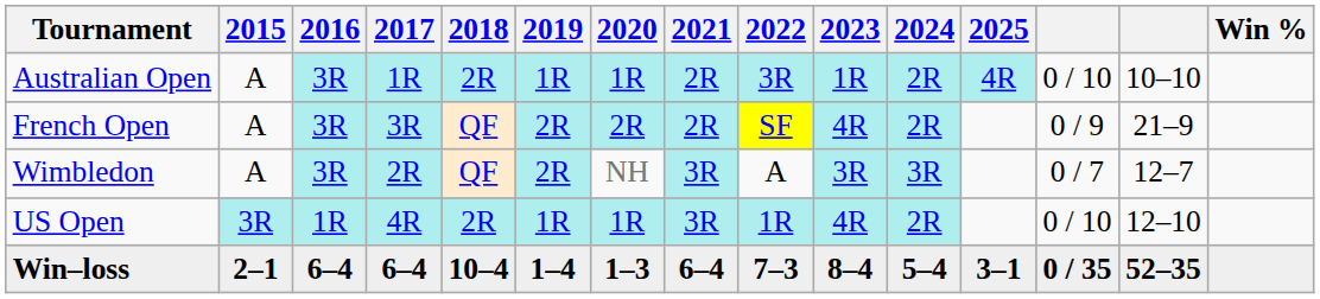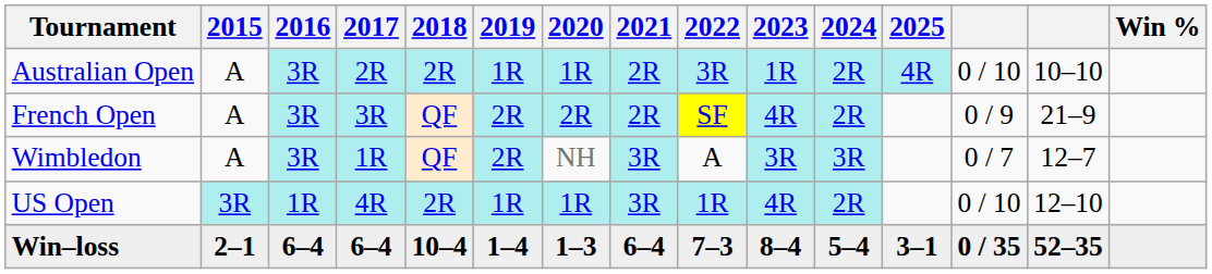Australian Open | 2017: 1R -> 2R
Wimbledon | 2017: 2R -> 1R
